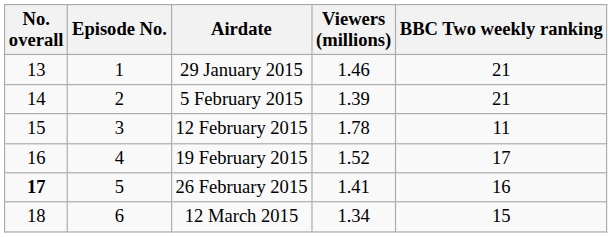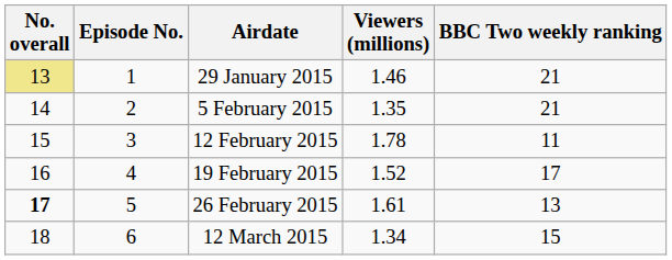29 January 2015 | No. overall: no background -> khaki background
5 February 2015 | Viewers (millions): 1.39 -> 1.35
26 February 2015 | Viewers (millions): 1.41 -> 1.61
26 February 2015 | BBC Two weekly ranking: 16 -> 13
